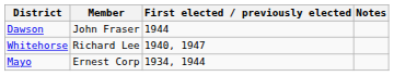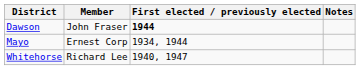Dawson | First elected / previously elected: normal -> bold
rows swapped: Mayo <-> Whitehorse
